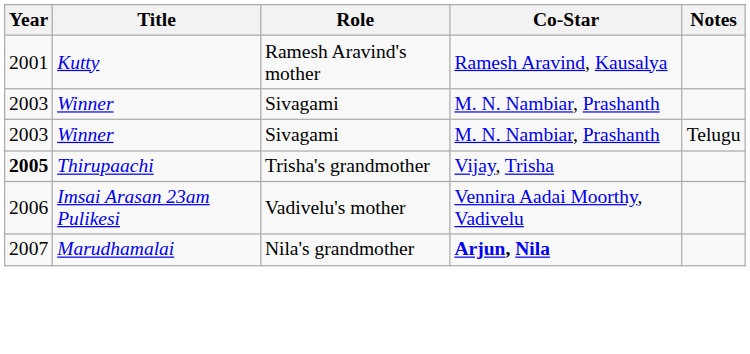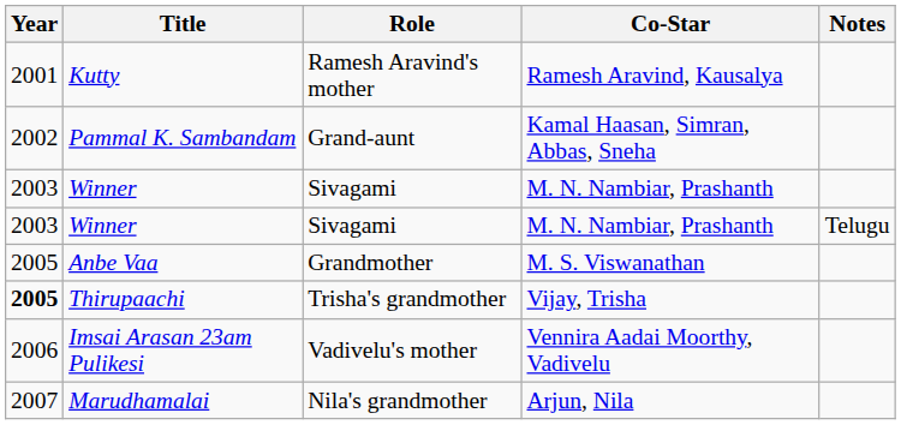+ row: 2002 | Pammal K. Sambandam | Grand-aunt | Kamal Haasan, Simran, Abbas, Sneha
+ row: 2005 | Anbe Vaa | Grandmother | M. S. Viswanathan
Marudhamalai | Co-Star: bold -> normal
